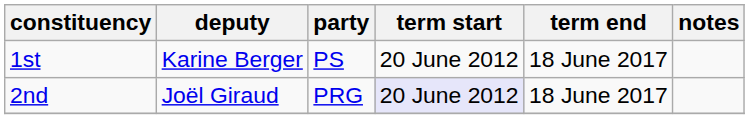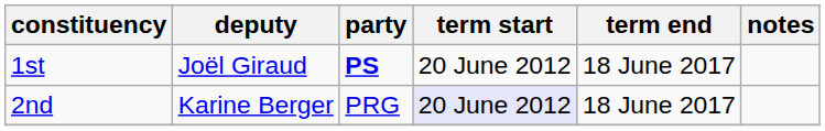1st | deputy: Karine Berger -> Joël Giraud
1st | party: normal -> bold
2nd | deputy: Joël Giraud -> Karine Berger
